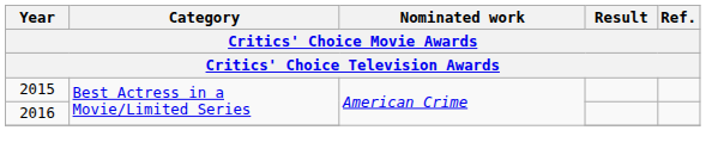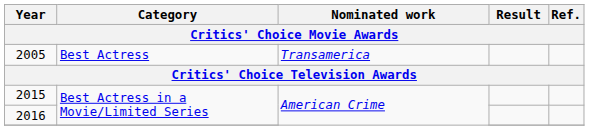+ row: 2005 | Best Actress | Transamerica
